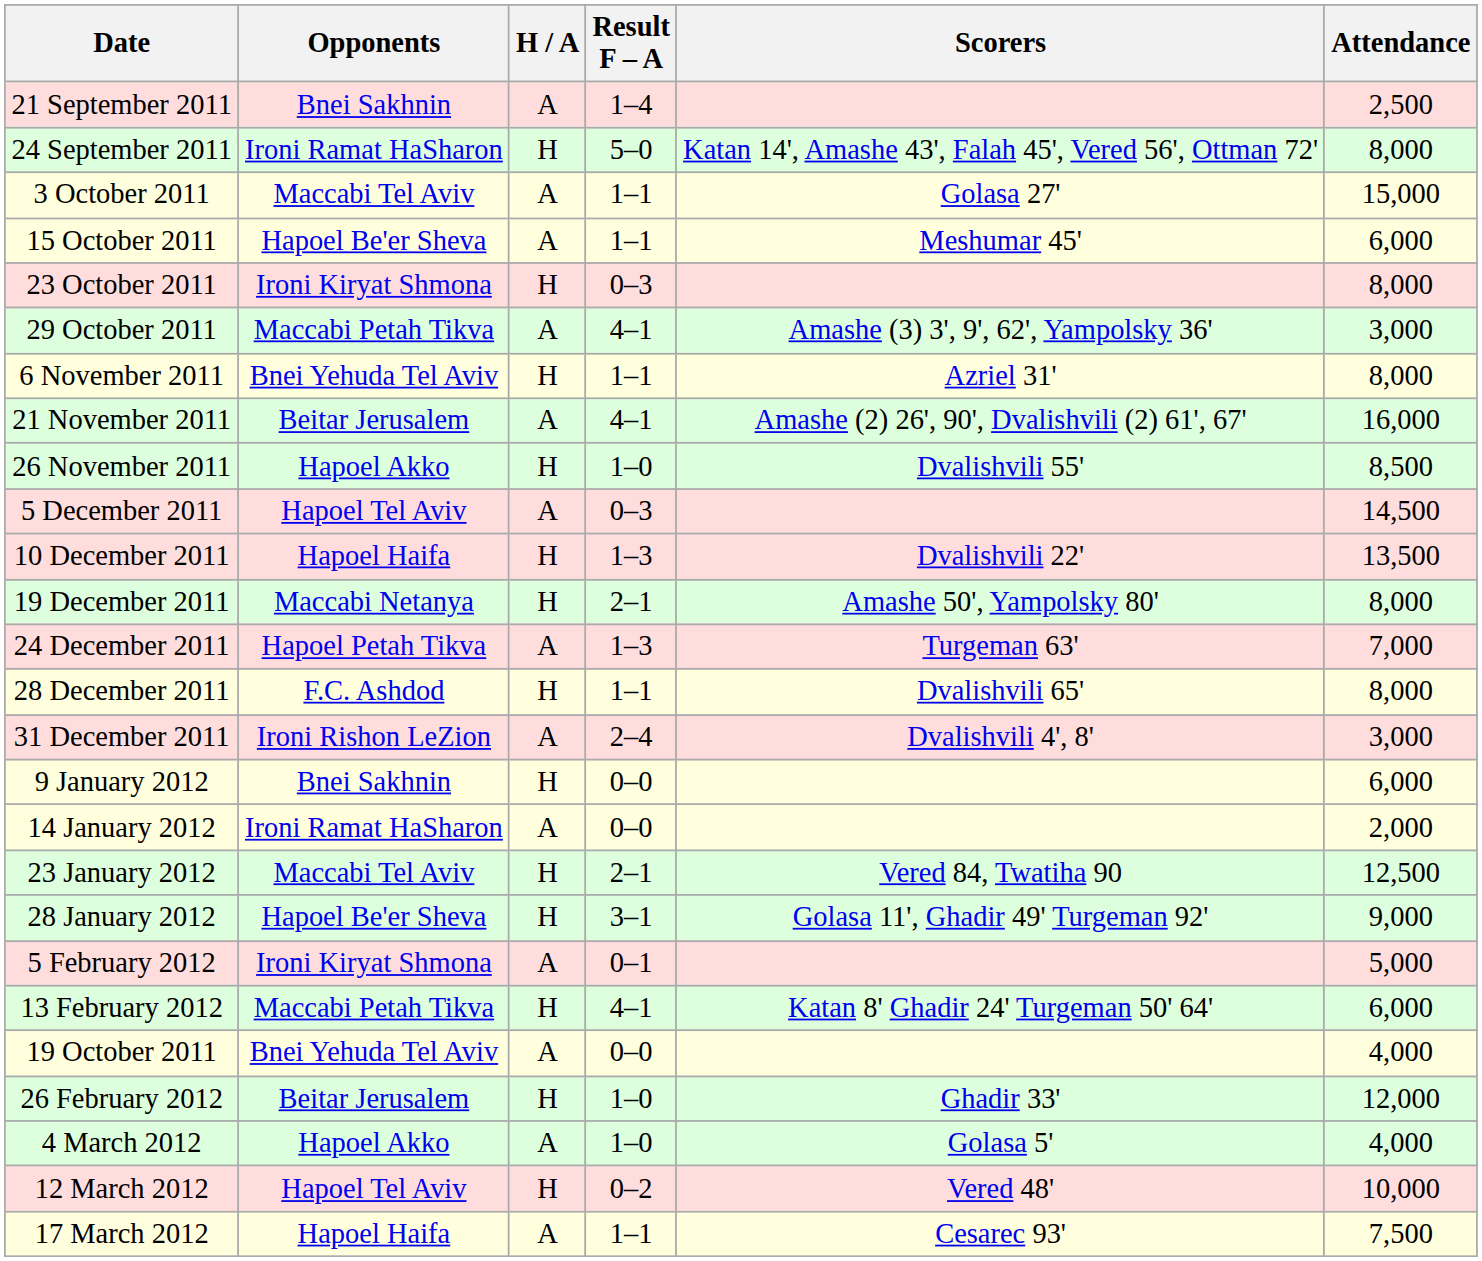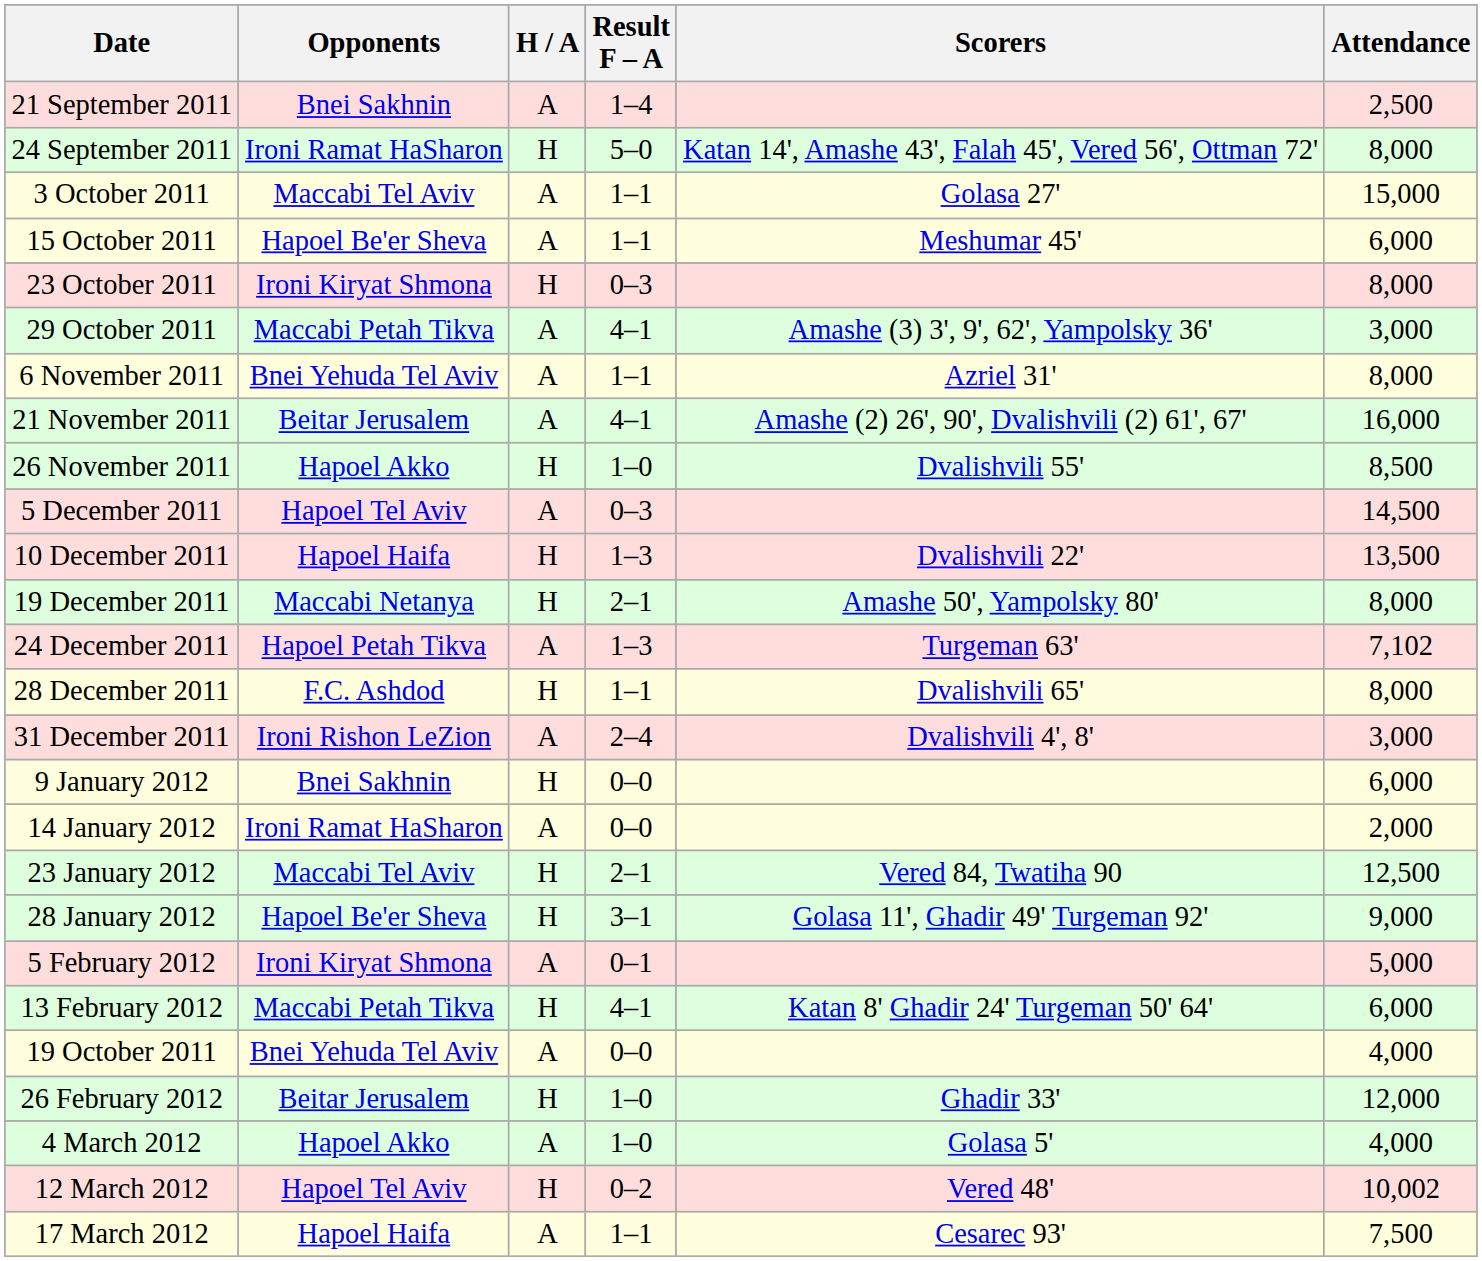6 November 2011 | H / A: H -> A
24 December 2011 | Attendance: 7,000 -> 7,102
12 March 2012 | Attendance: 10,000 -> 10,002
